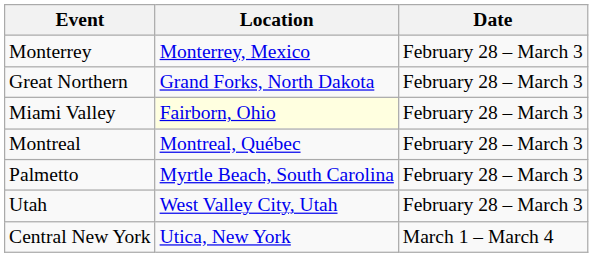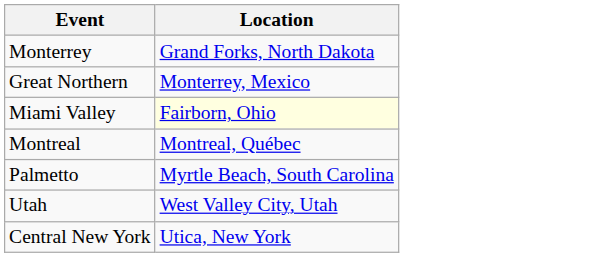- column: Date | February 28 – March 3 | February 28 – March 3 | February 28 – March 3 | February 28 – March 3 | February 28 – March 3 | February 28 – March 3 | March 1 – March 4
Monterrey | Location: Monterrey, Mexico -> Grand Forks, North Dakota
Great Northern | Location: Grand Forks, North Dakota -> Monterrey, Mexico
